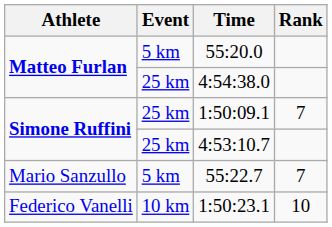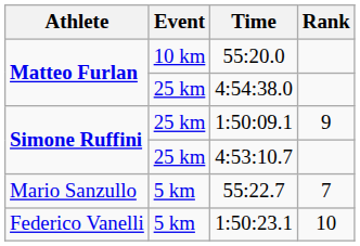55:20.0 | Event: 5 km -> 10 km
1:50:09.1 | Rank: 7 -> 9
1:50:23.1 | Event: 10 km -> 5 km
